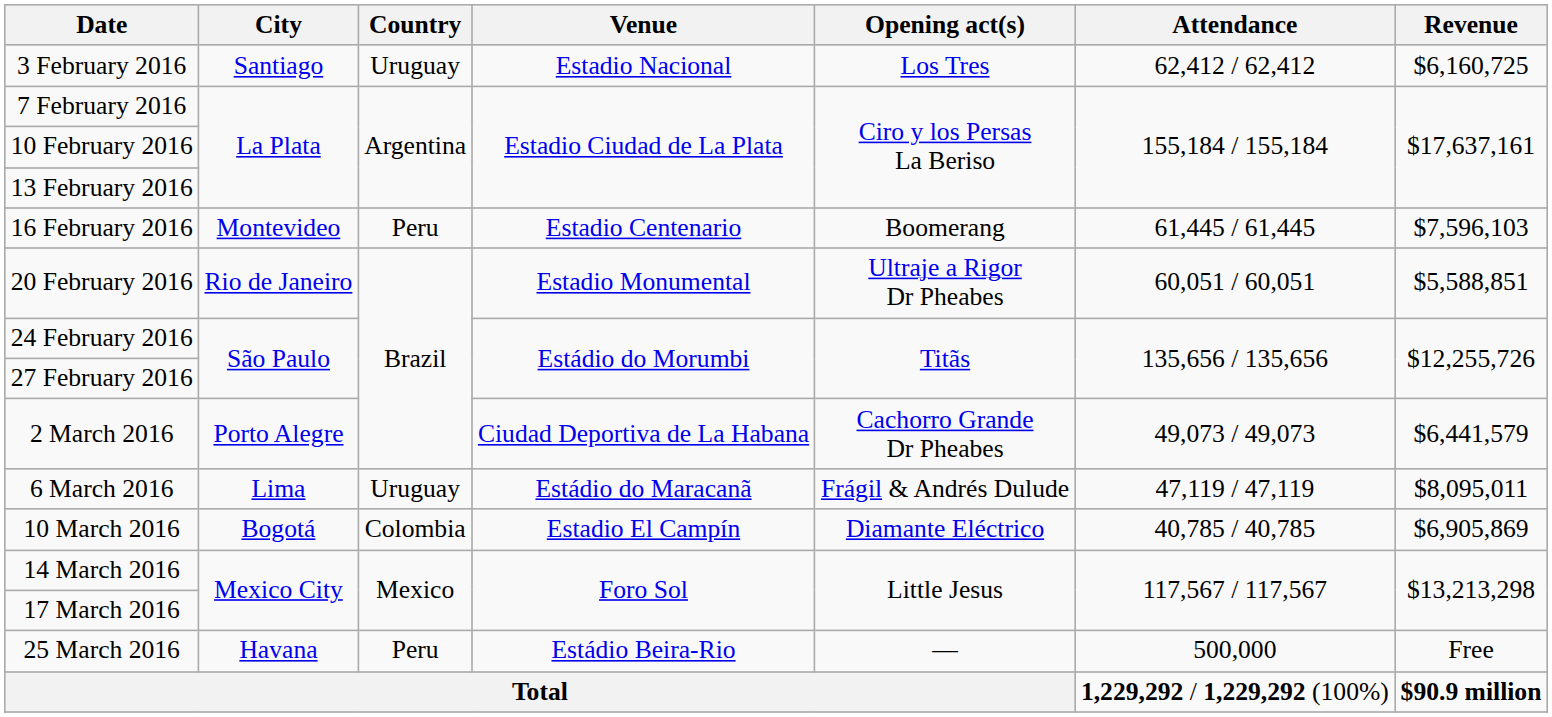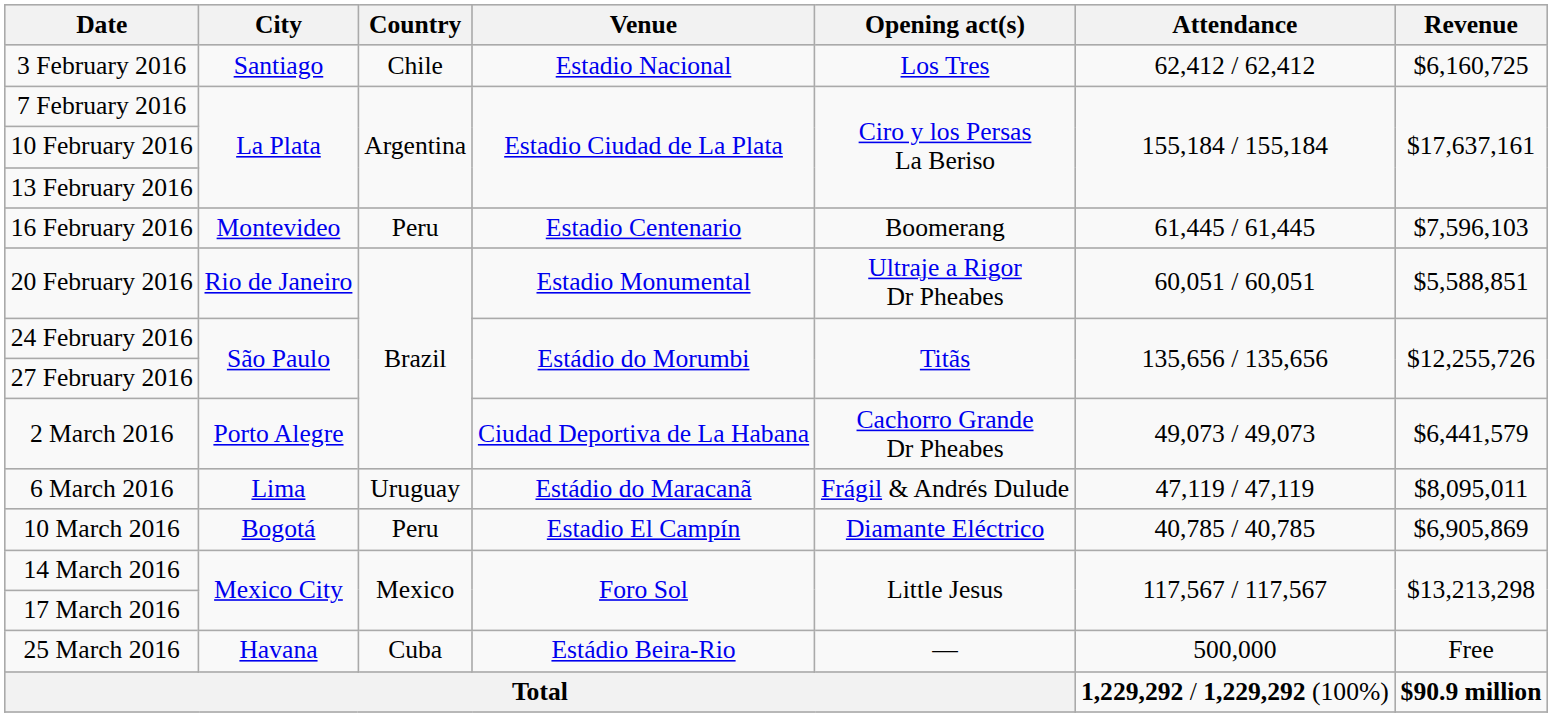3 February 2016 | Country: Uruguay -> Chile
10 March 2016 | Country: Colombia -> Peru
25 March 2016 | Country: Peru -> Cuba
